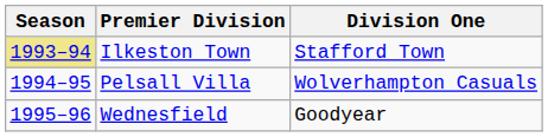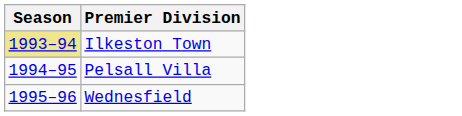- column: Division One | Stafford Town | Wolverhampton Casuals | Goodyear
